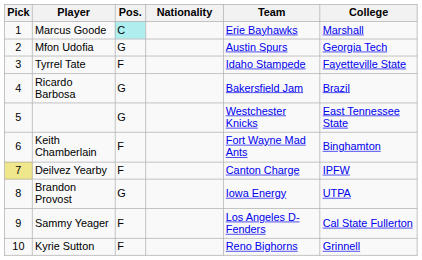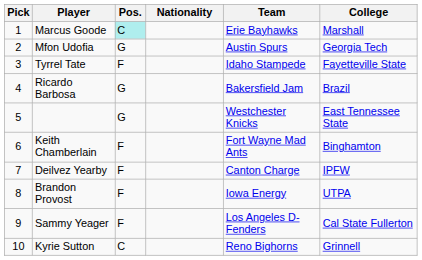Deilvez Yearby | Pick: khaki background -> no background
Brandon Provost | Pos.: G -> F
Kyrie Sutton | Pos.: F -> C
